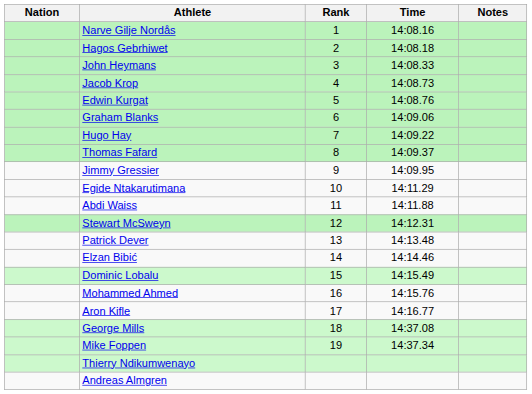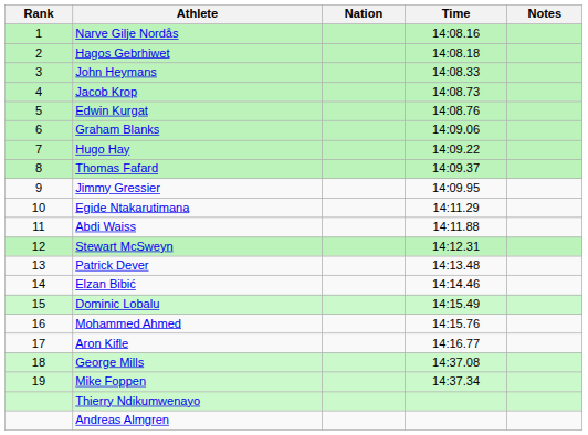columns swapped: Rank <-> Nation
